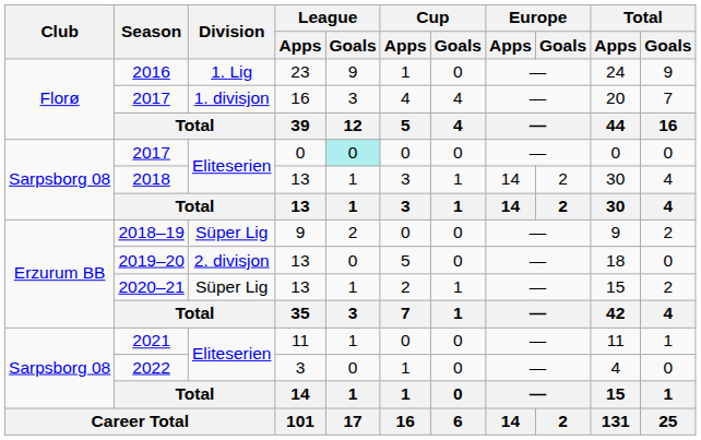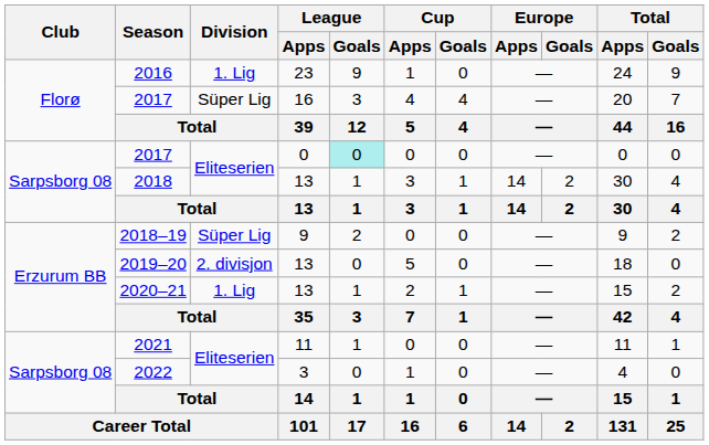2017 / 16 | Division: 1. divisjon -> Süper Lig
2020–21 | Division: Süper Lig -> 1. Lig
